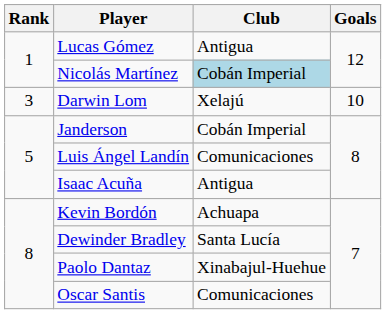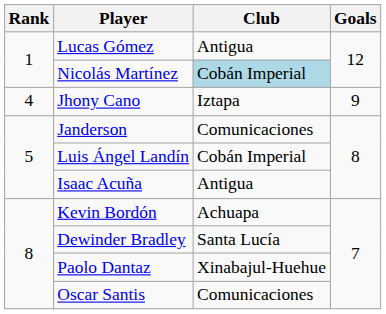- row: 3 | Darwin Lom | Xelajú | 10
+ row: 4 | Jhony Cano | Iztapa | 9
Janderson | Club: Cobán Imperial -> Comunicaciones
Luis Ángel Landín | Club: Comunicaciones -> Cobán Imperial
